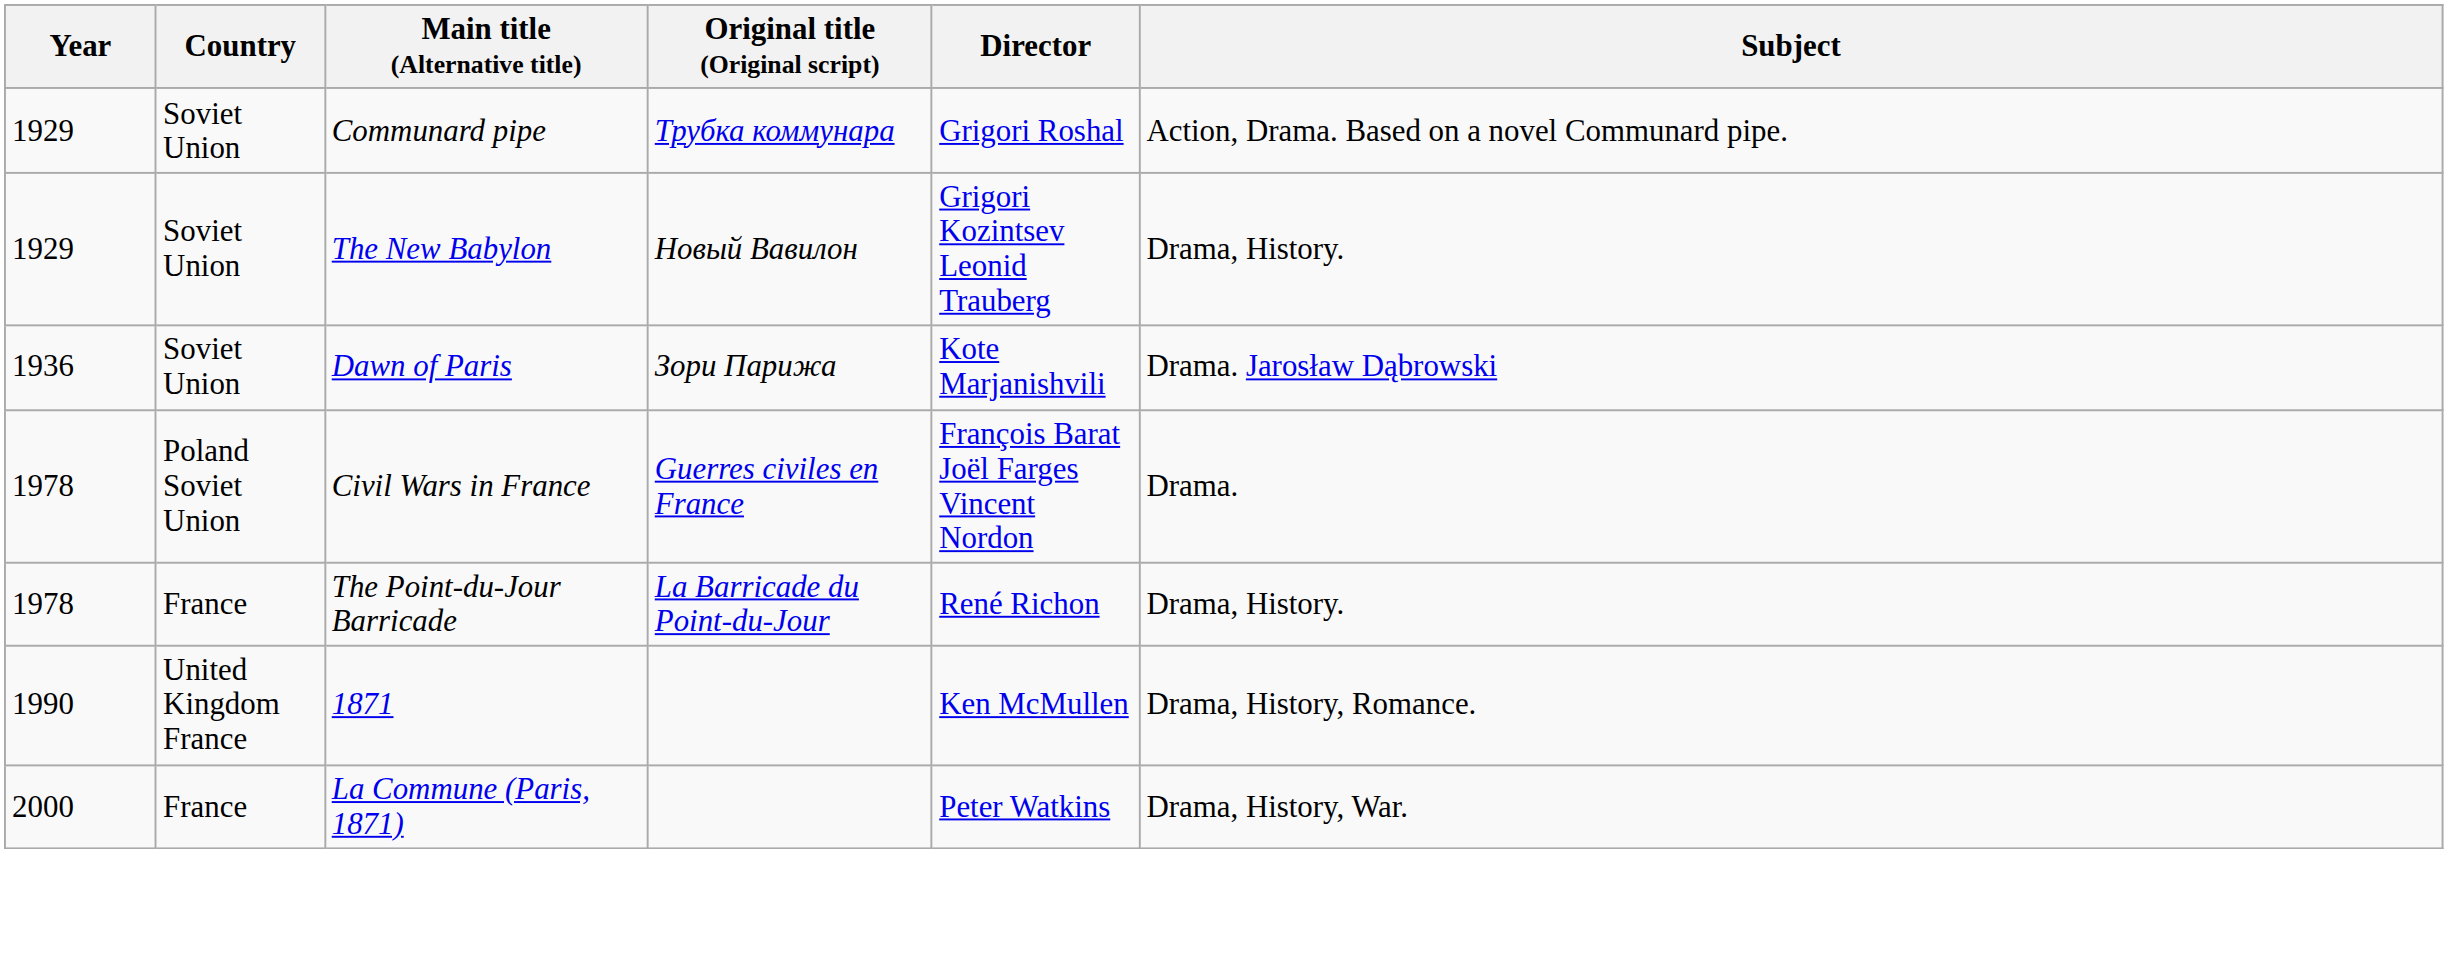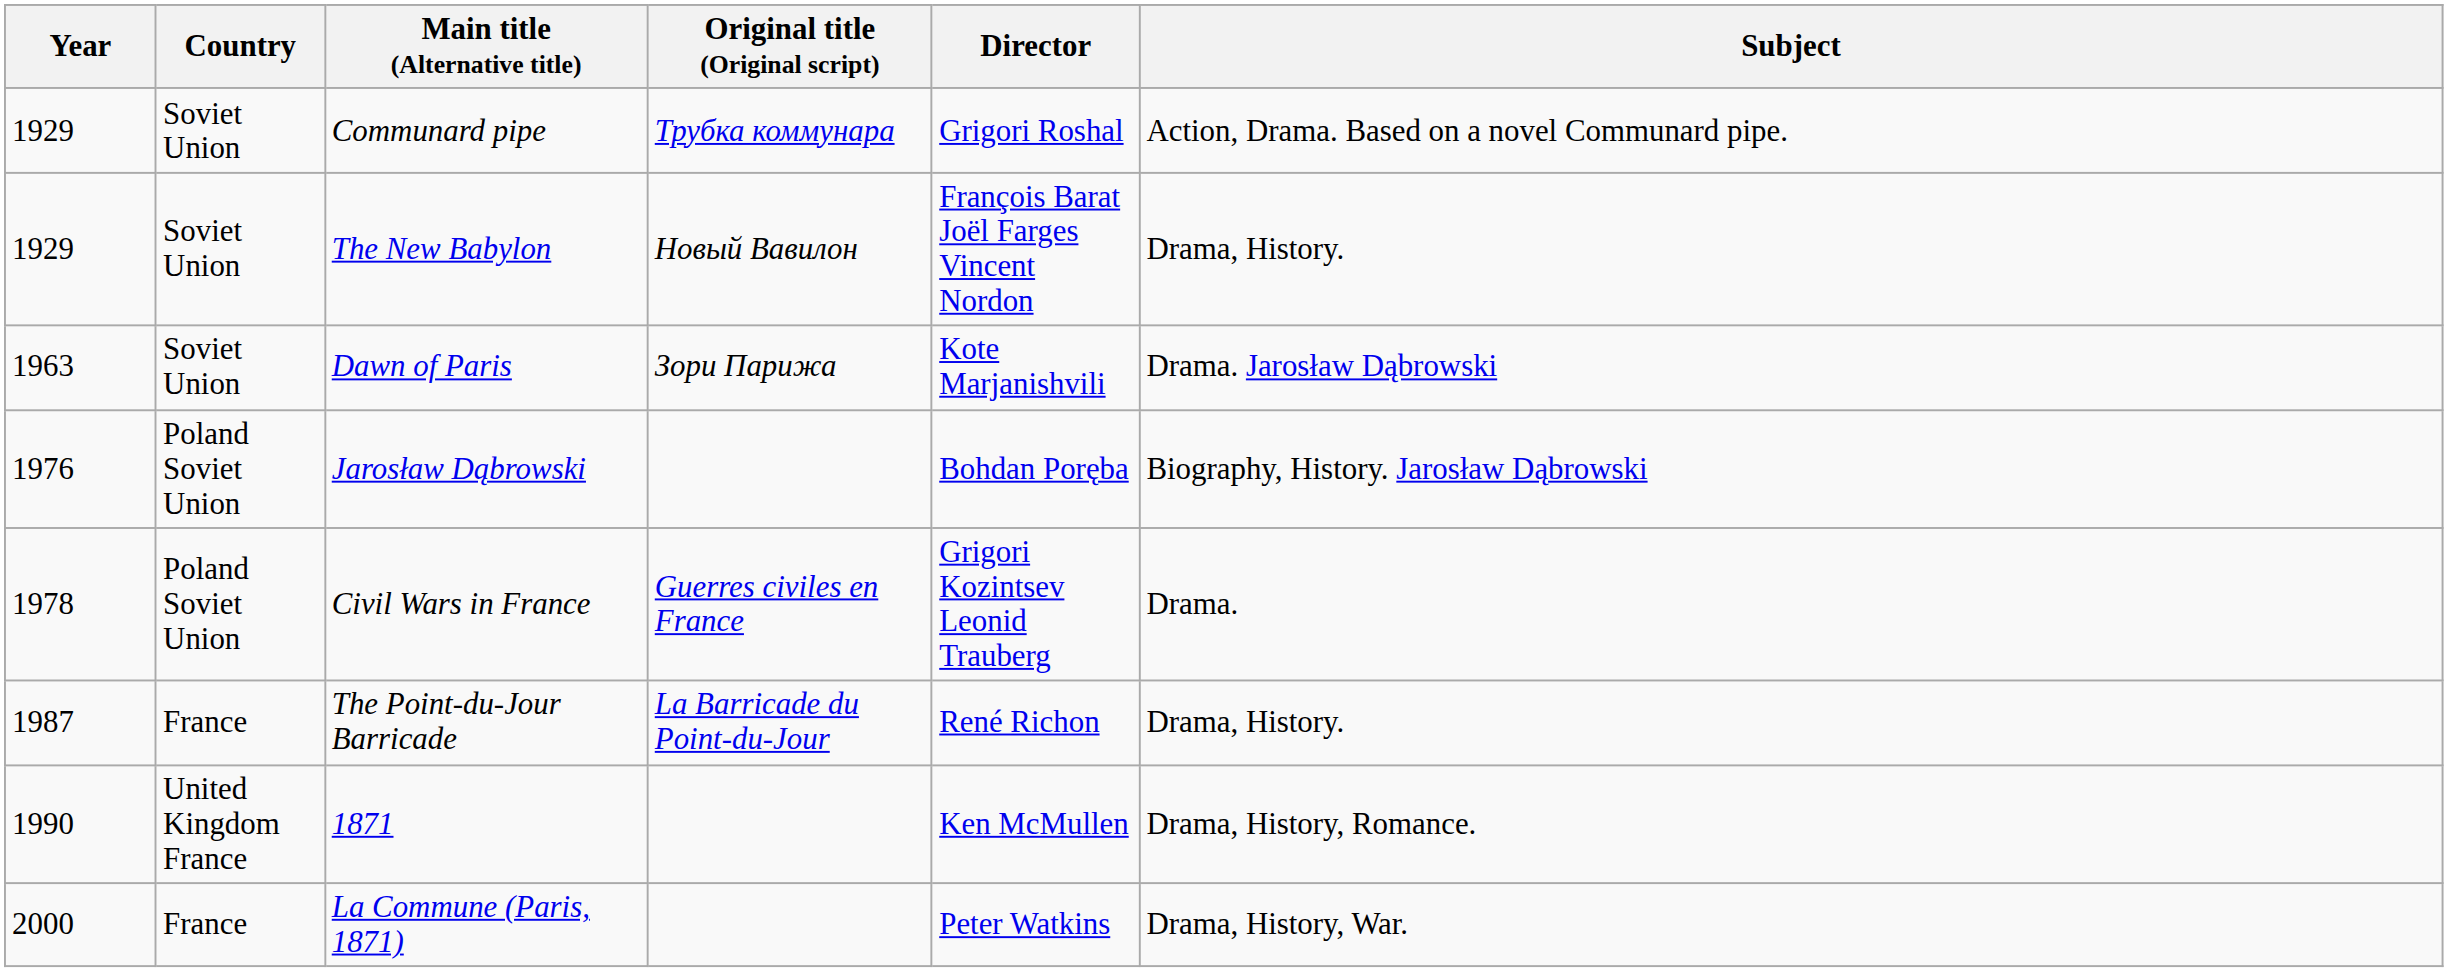The New Babylon | Director: Grigori Kozintsev Leonid Trauberg -> François Barat Joël Farges Vincent Nordon
Dawn of Paris | Year: 1936 -> 1963
+ row: 1976 | Poland Soviet Union | Jarosław Dąbrowski | Bohdan Poręba | Biography, History. Jarosław Dąbrowski
Civil Wars in France | Director: François Barat Joël Farges Vincent Nordon -> Grigori Kozintsev Leonid Trauberg
The Point-du-Jour Barricade | Year: 1978 -> 1987
